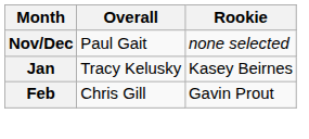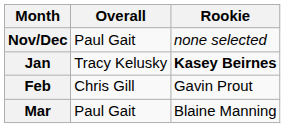Jan | Rookie: normal -> bold
+ row: Mar | Paul Gait | Blaine Manning
